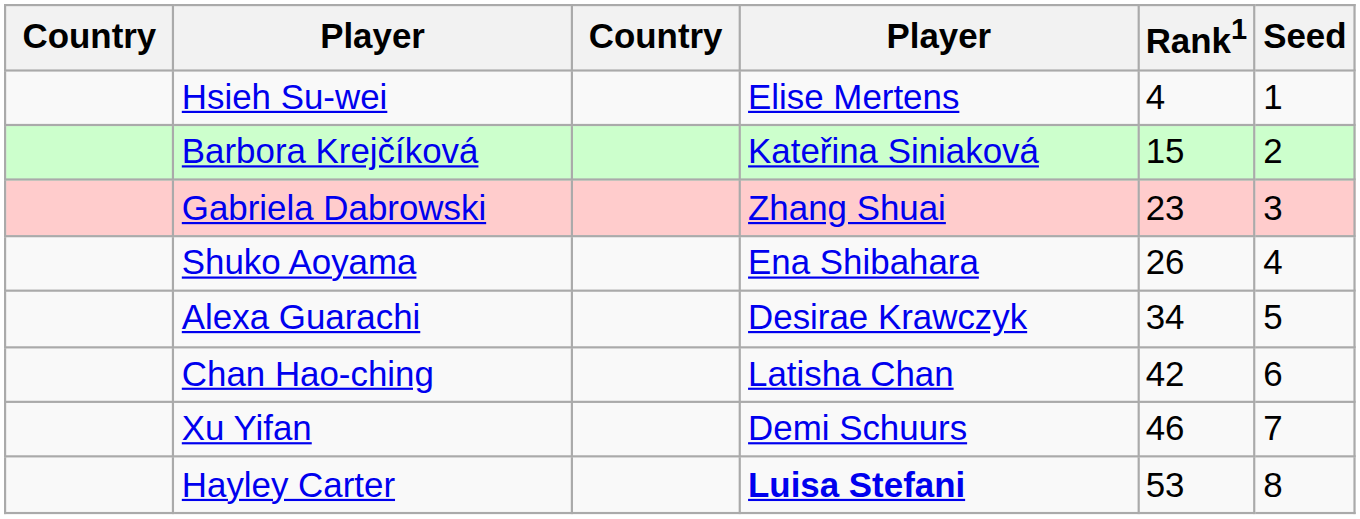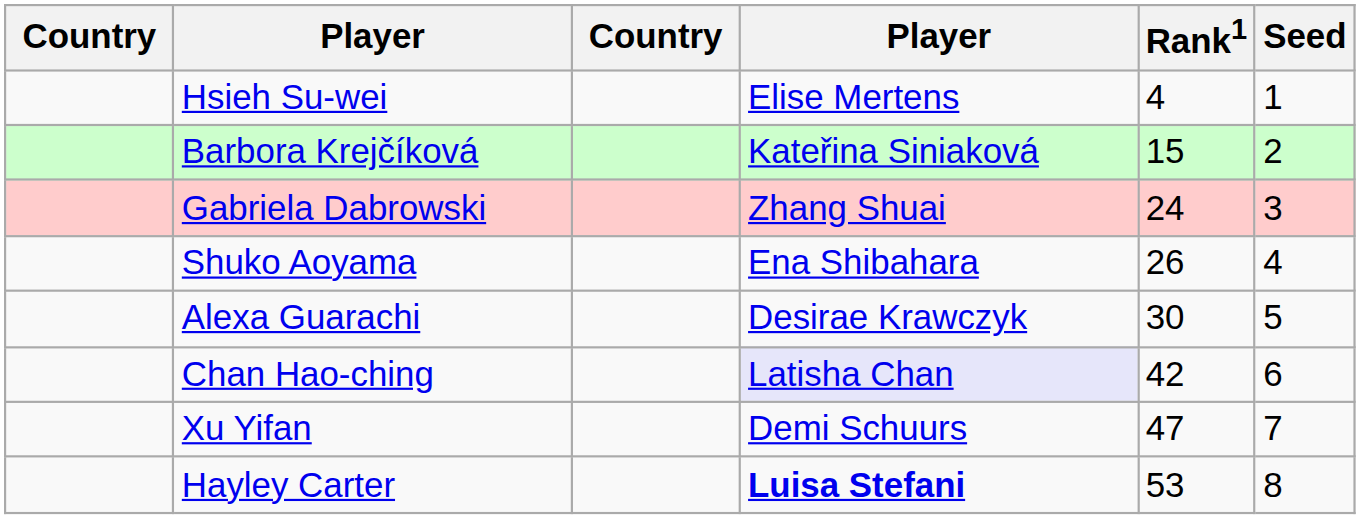Gabriela Dabrowski | Rank1: 23 -> 24
Alexa Guarachi | Rank1: 34 -> 30
Chan Hao-ching | column 4: no background -> lavender background
Xu Yifan | Rank1: 46 -> 47
